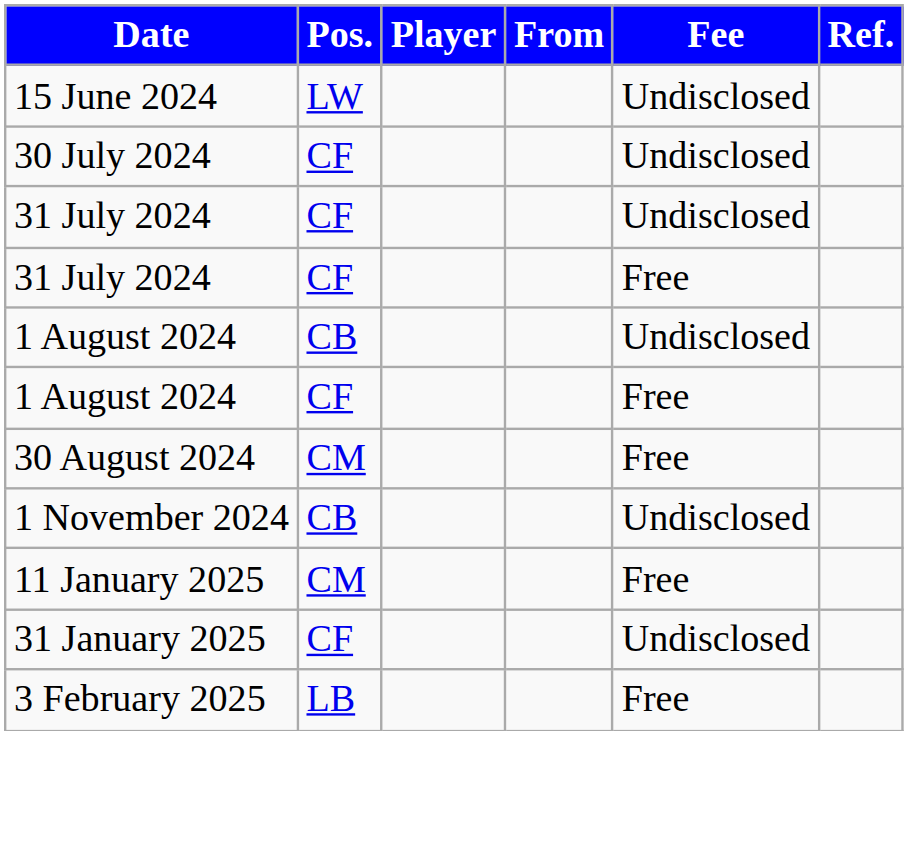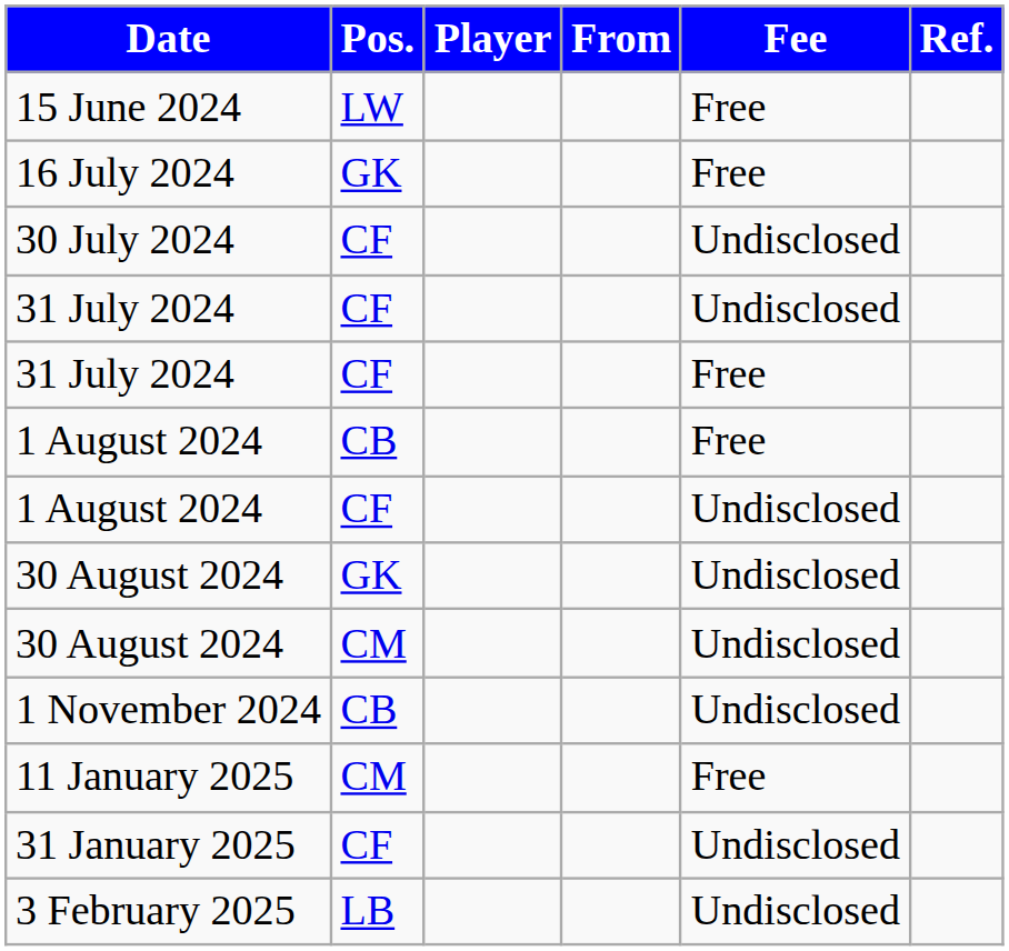15 June 2024 | Fee: Undisclosed -> Free
+ row: 16 July 2024 | GK | Free
1 August 2024 / CB | Fee: Undisclosed -> Free
1 August 2024 / CF | Fee: Free -> Undisclosed
+ row: 30 August 2024 | GK | Undisclosed
30 August 2024 / CM | Fee: Free -> Undisclosed
3 February 2025 | Fee: Free -> Undisclosed
